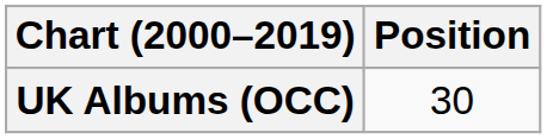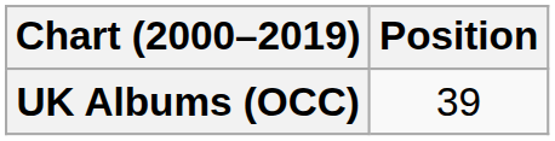UK Albums (OCC) | Position: 30 -> 39
